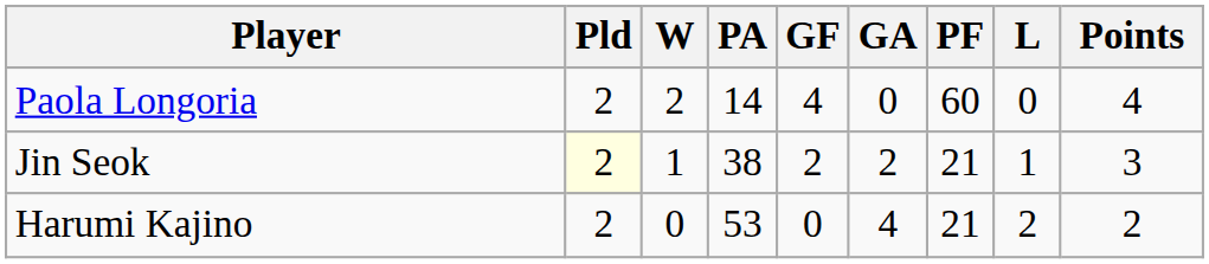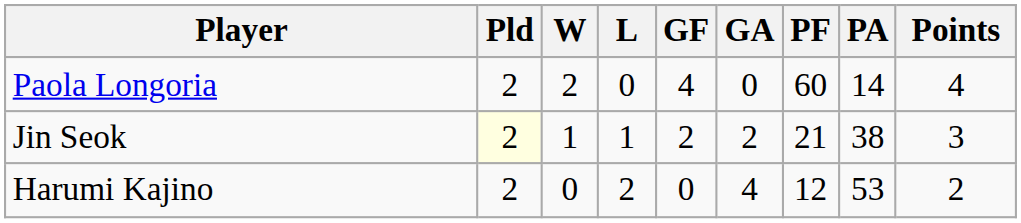columns swapped: L <-> PA
Harumi Kajino | PF: 21 -> 12
